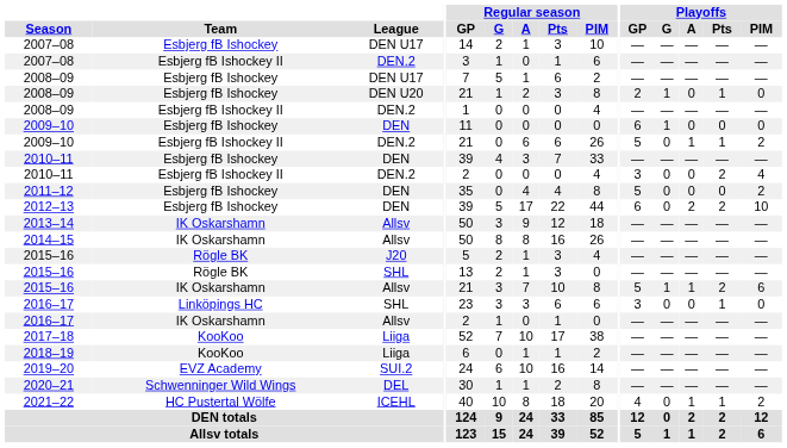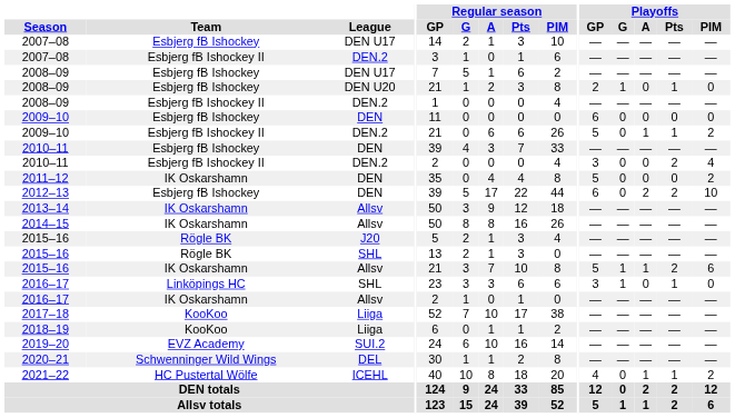2009–10 / DEN | Playoffs / G: 1 -> 0
2011–12 | Team: Esbjerg fB Ishockey -> IK Oskarshamn
2016–17 / SHL | Playoffs / G: 0 -> 1
